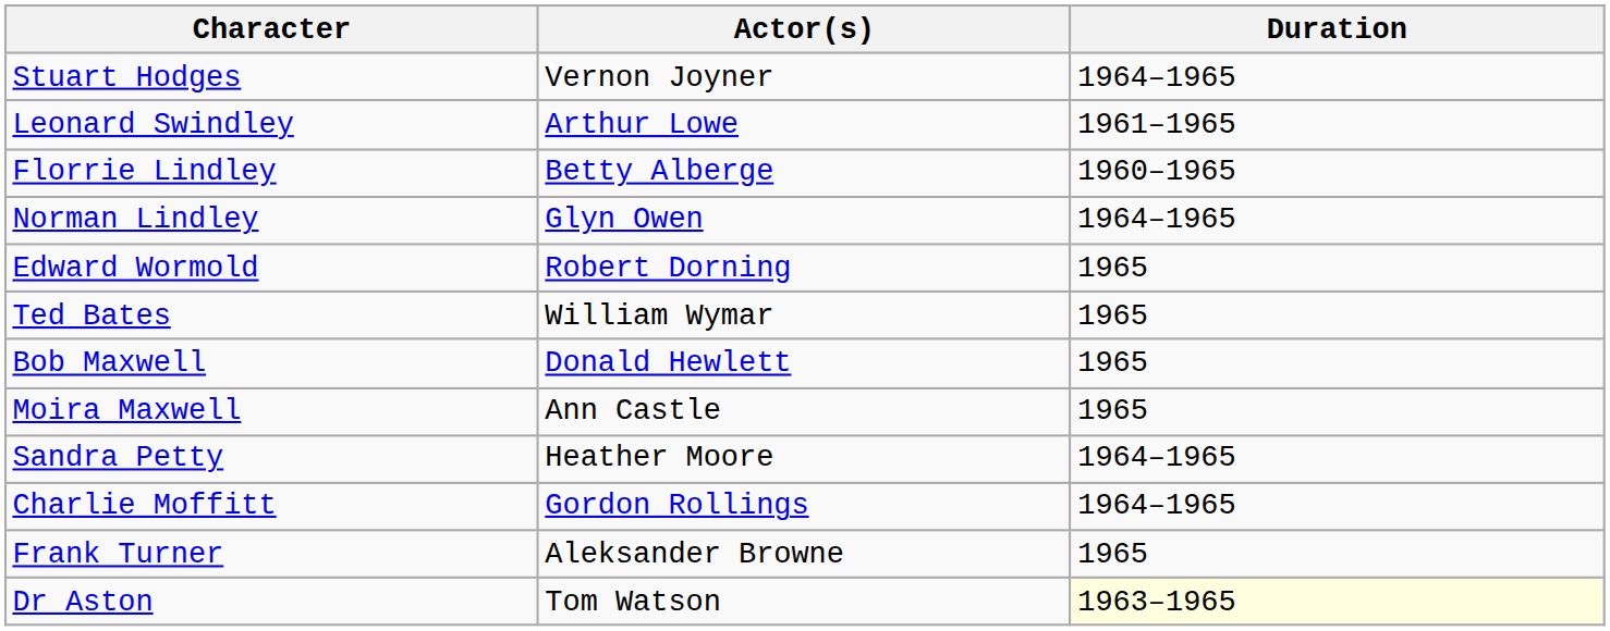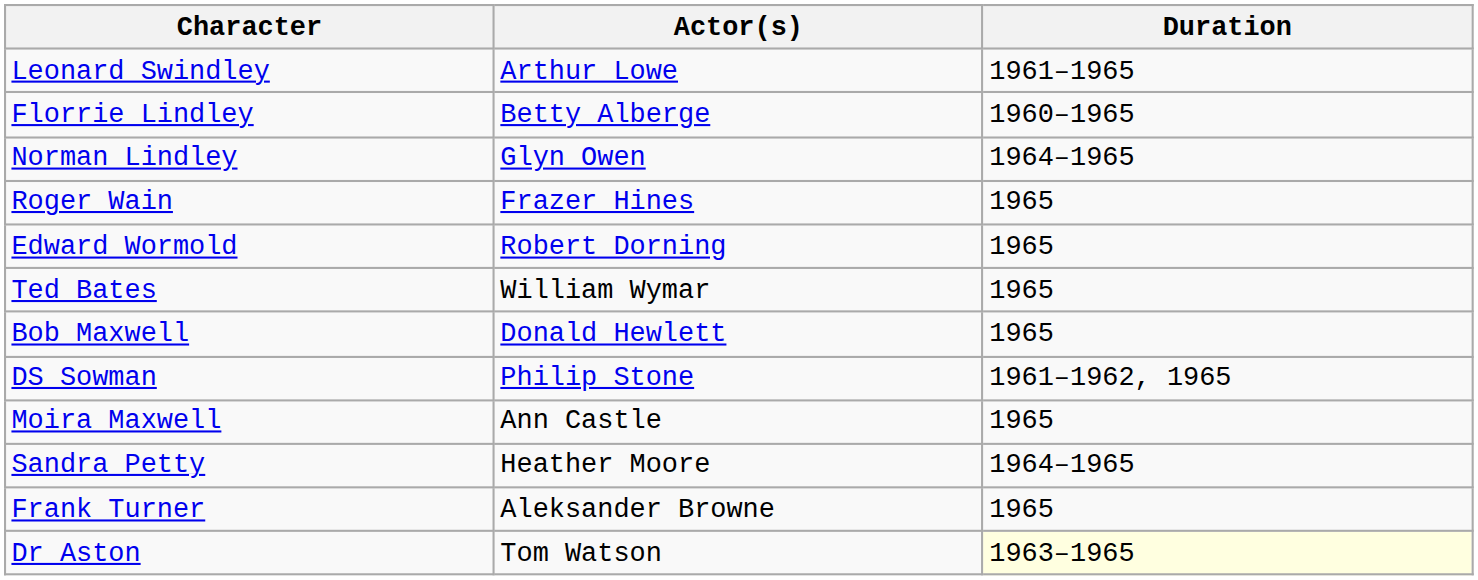- row: Stuart Hodges | Vernon Joyner | 1964–1965
+ row: Roger Wain | Frazer Hines | 1965
+ row: DS Sowman | Philip Stone | 1961–1962, 1965
- row: Charlie Moffitt | Gordon Rollings | 1964–1965
